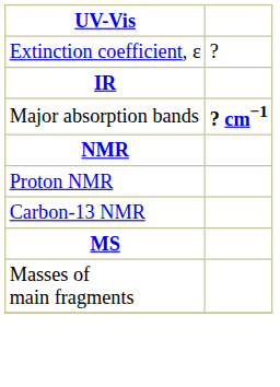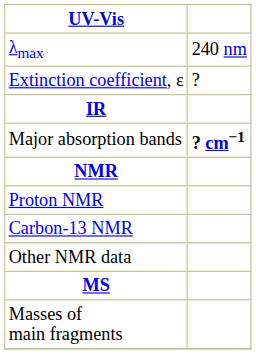+ row: λmax | 240 nm
+ row: Other NMR data
